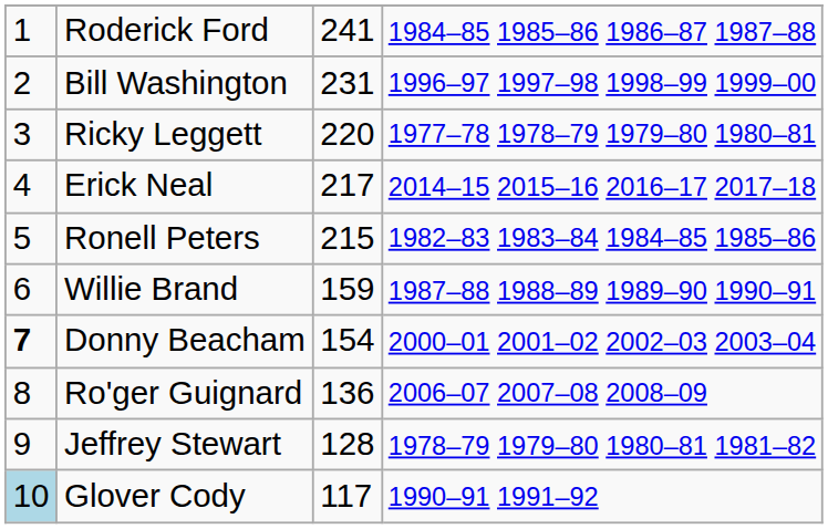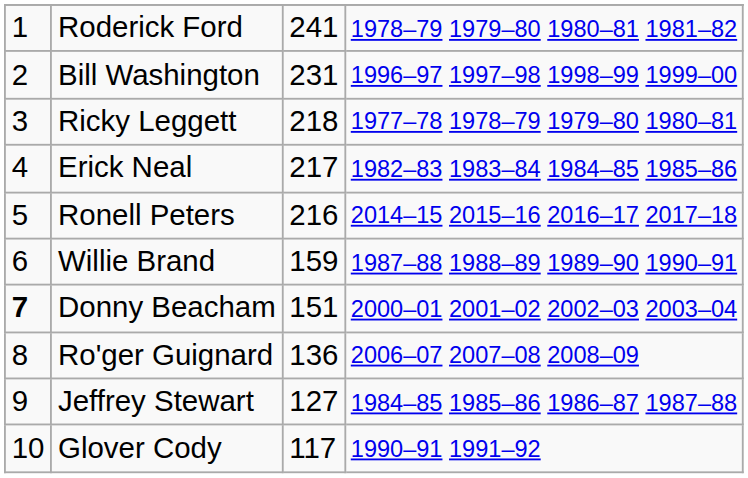Roderick Ford | column 4: 1984–85 1985–86 1986–87 1987–88 -> 1978–79 1979–80 1980–81 1981–82
Ricky Leggett | column 3: 220 -> 218
Erick Neal | column 4: 2014–15 2015–16 2016–17 2017–18 -> 1982–83 1983–84 1984–85 1985–86
Ronell Peters | column 3: 215 -> 216
Ronell Peters | column 4: 1982–83 1983–84 1984–85 1985–86 -> 2014–15 2015–16 2016–17 2017–18
Donny Beacham | column 3: 154 -> 151
Jeffrey Stewart | column 3: 128 -> 127
Jeffrey Stewart | column 4: 1978–79 1979–80 1980–81 1981–82 -> 1984–85 1985–86 1986–87 1987–88
Glover Cody | column 1: lightblue background -> no background
